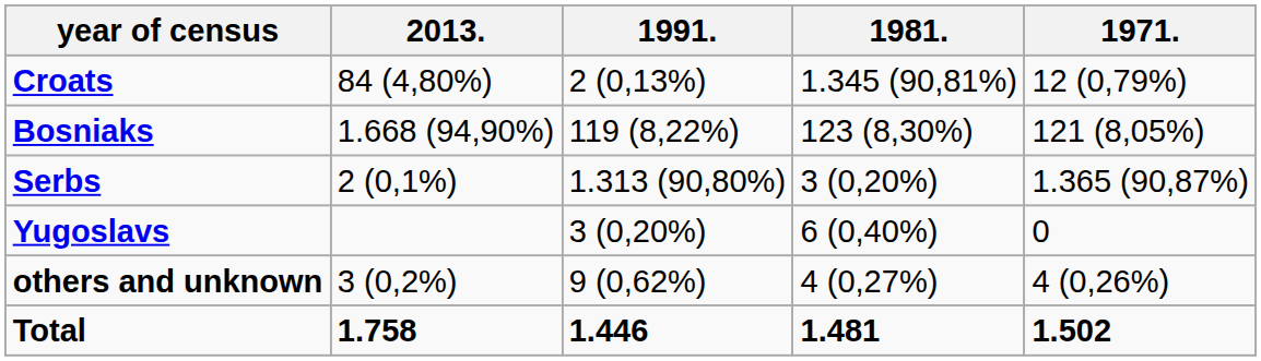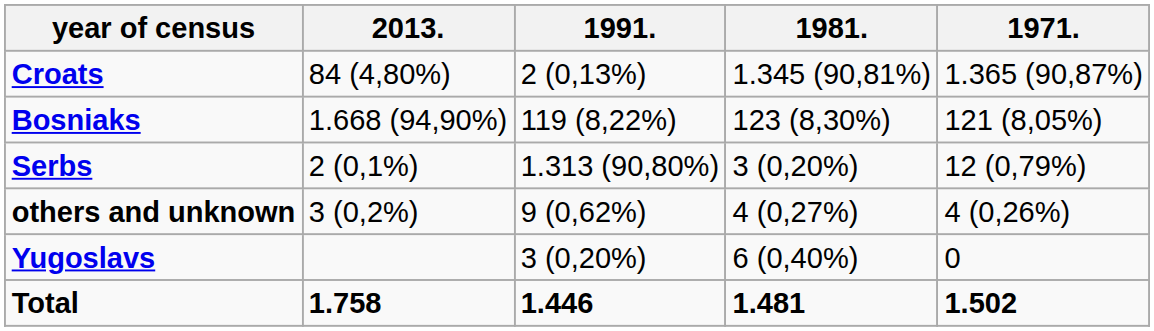Croats | 1971.: 12 (0,79%) -> 1.365 (90,87%)
Serbs | 1971.: 1.365 (90,87%) -> 12 (0,79%)
rows swapped: Yugoslavs <-> others and unknown
